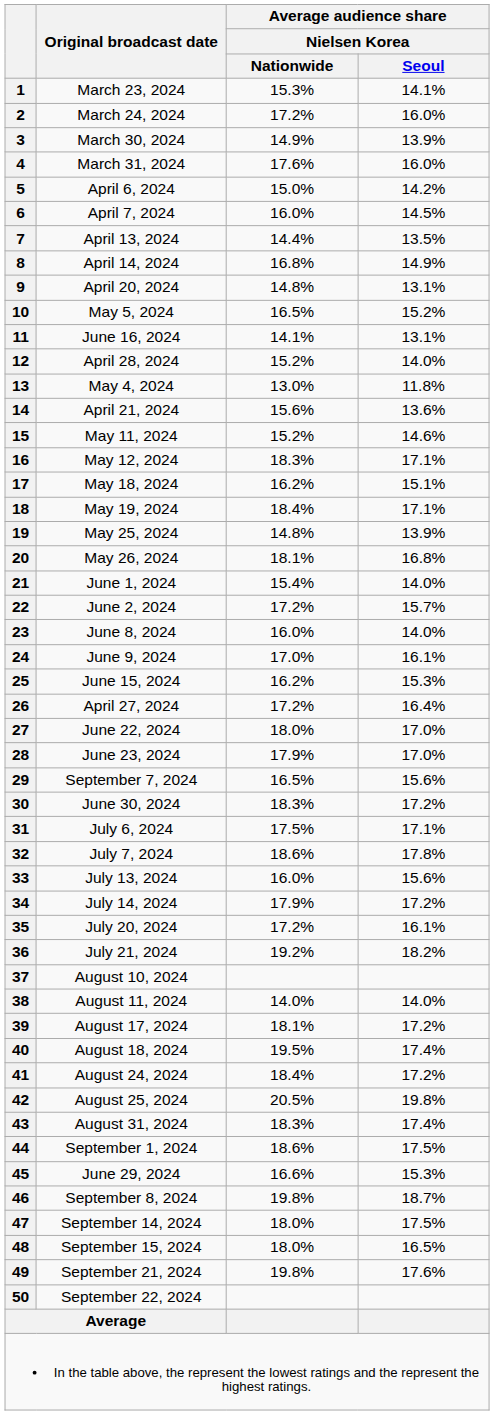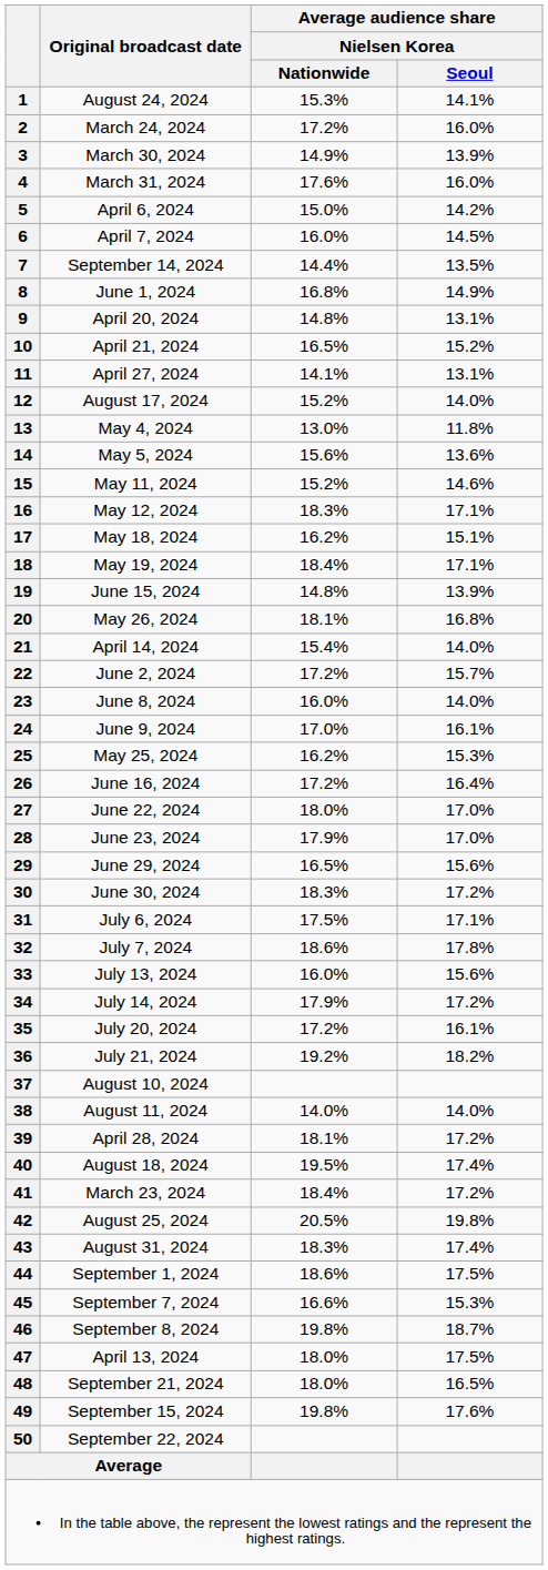1 | Original broadcast date: March 23, 2024 -> August 24, 2024
7 | Original broadcast date: April 13, 2024 -> September 14, 2024
8 | Original broadcast date: April 14, 2024 -> June 1, 2024
10 | Original broadcast date: May 5, 2024 -> April 21, 2024
11 | Original broadcast date: June 16, 2024 -> April 27, 2024
12 | Original broadcast date: April 28, 2024 -> August 17, 2024
14 | Original broadcast date: April 21, 2024 -> May 5, 2024
19 | Original broadcast date: May 25, 2024 -> June 15, 2024
21 | Original broadcast date: June 1, 2024 -> April 14, 2024
25 | Original broadcast date: June 15, 2024 -> May 25, 2024
26 | Original broadcast date: April 27, 2024 -> June 16, 2024
29 | Original broadcast date: September 7, 2024 -> June 29, 2024
39 | Original broadcast date: August 17, 2024 -> April 28, 2024
41 | Original broadcast date: August 24, 2024 -> March 23, 2024
45 | Original broadcast date: June 29, 2024 -> September 7, 2024
47 | Original broadcast date: September 14, 2024 -> April 13, 2024
48 | Original broadcast date: September 15, 2024 -> September 21, 2024
49 | Original broadcast date: September 21, 2024 -> September 15, 2024
